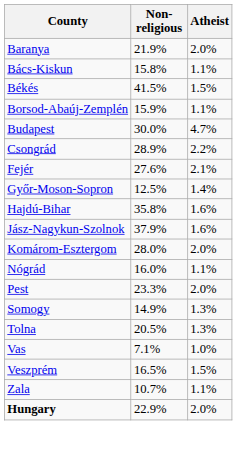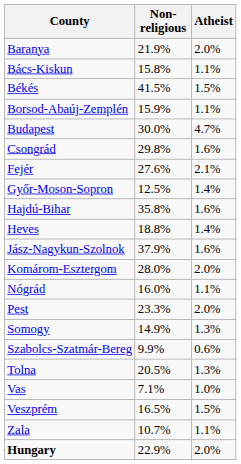Csongrád | Non-religious: 28.9% -> 29.8%
Csongrád | Atheist: 2.2% -> 1.6%
+ row: Heves | 18.8% | 1.4%
+ row: Szabolcs-Szatmár-Bereg | 9.9% | 0.6%
